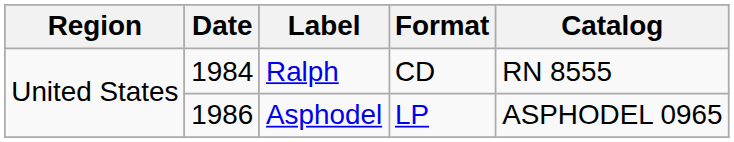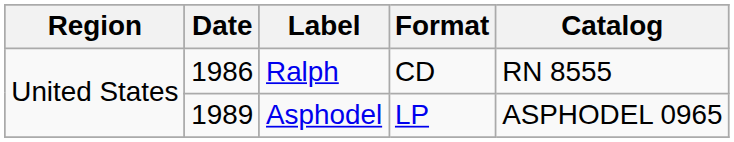Ralph | Date: 1984 -> 1986
Asphodel | Date: 1986 -> 1989
